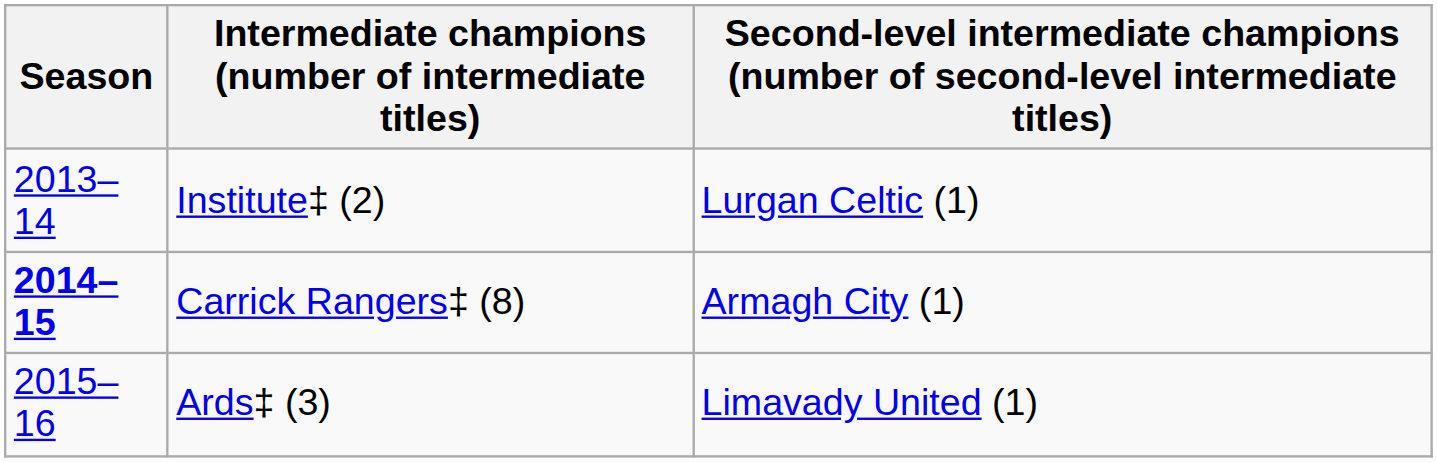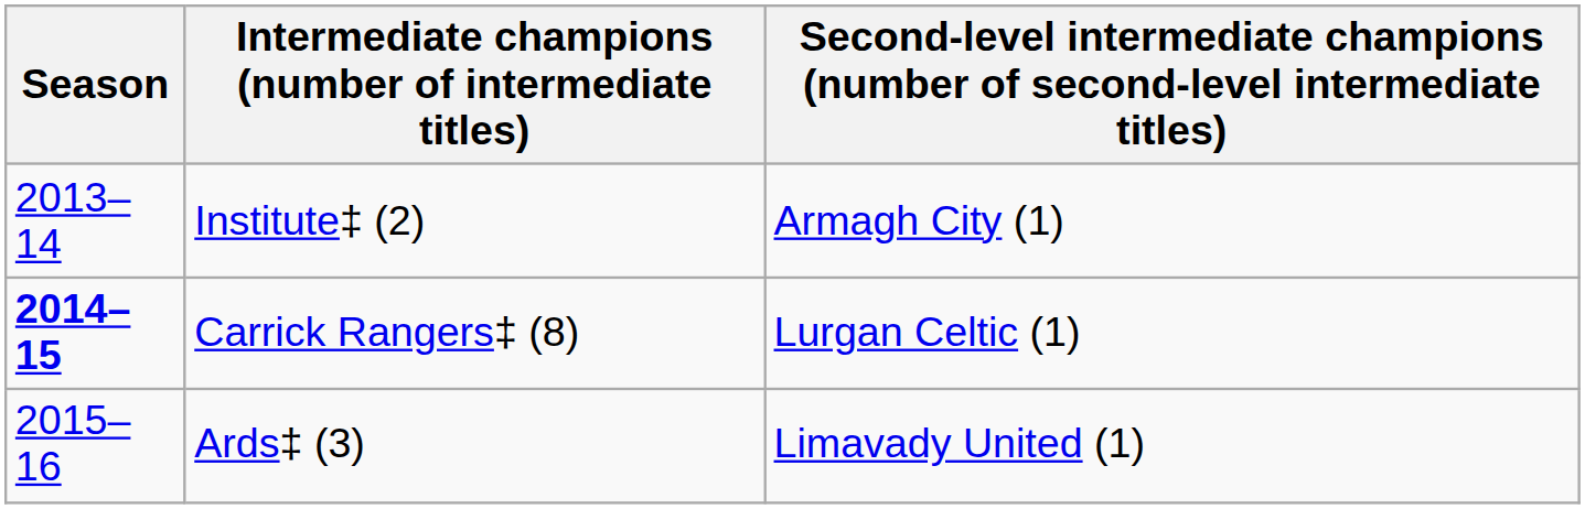Institute‡ (2) | column 3: Lurgan Celtic (1) -> Armagh City (1)
Carrick Rangers‡ (8) | column 3: Armagh City (1) -> Lurgan Celtic (1)
